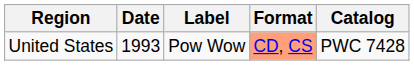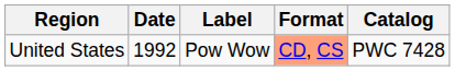United States | Date: 1993 -> 1992
